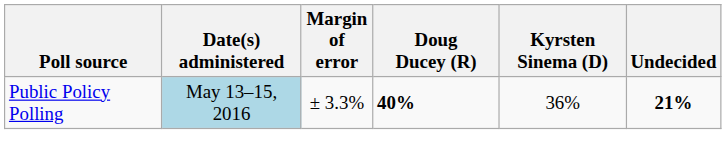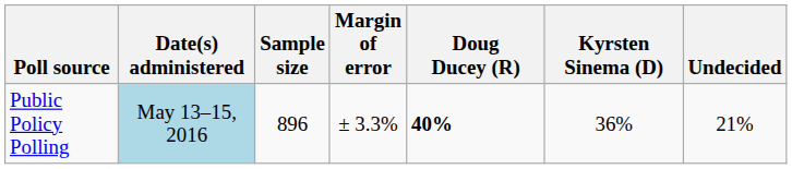+ column: Sample size | 896
Public Policy Polling | Undecided: bold -> normal
